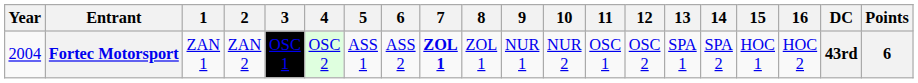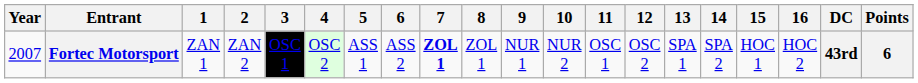Fortec Motorsport | Year: 2004 -> 2007
